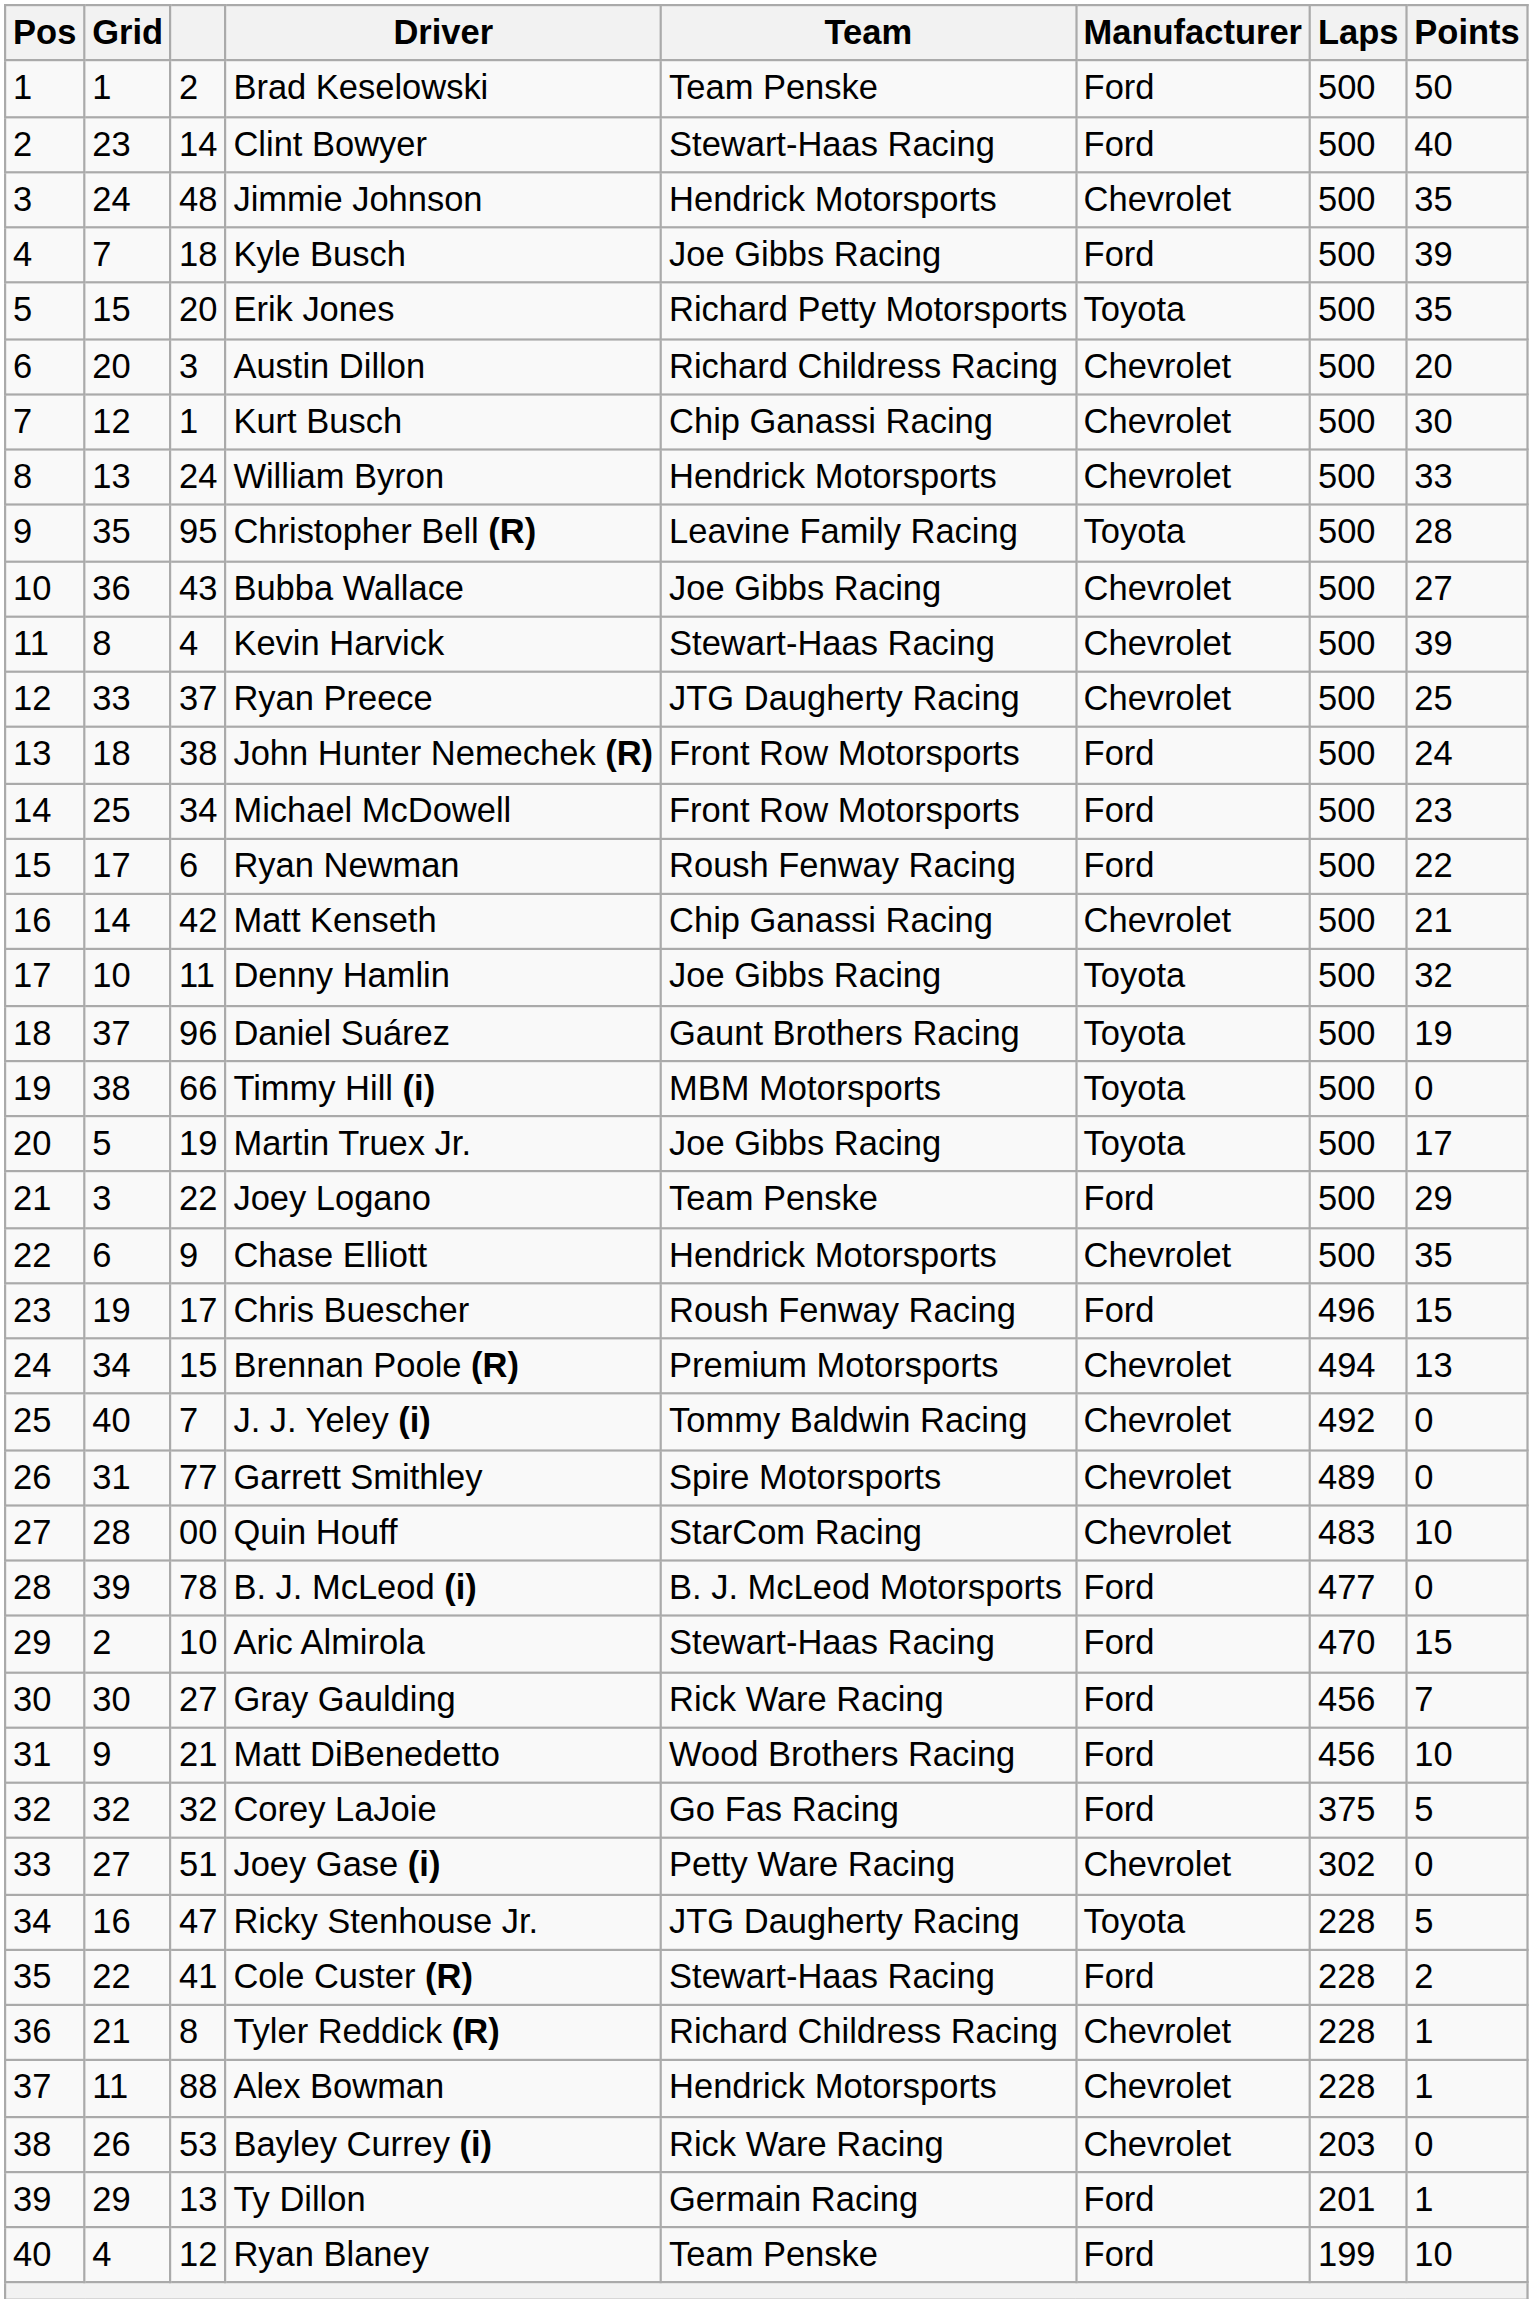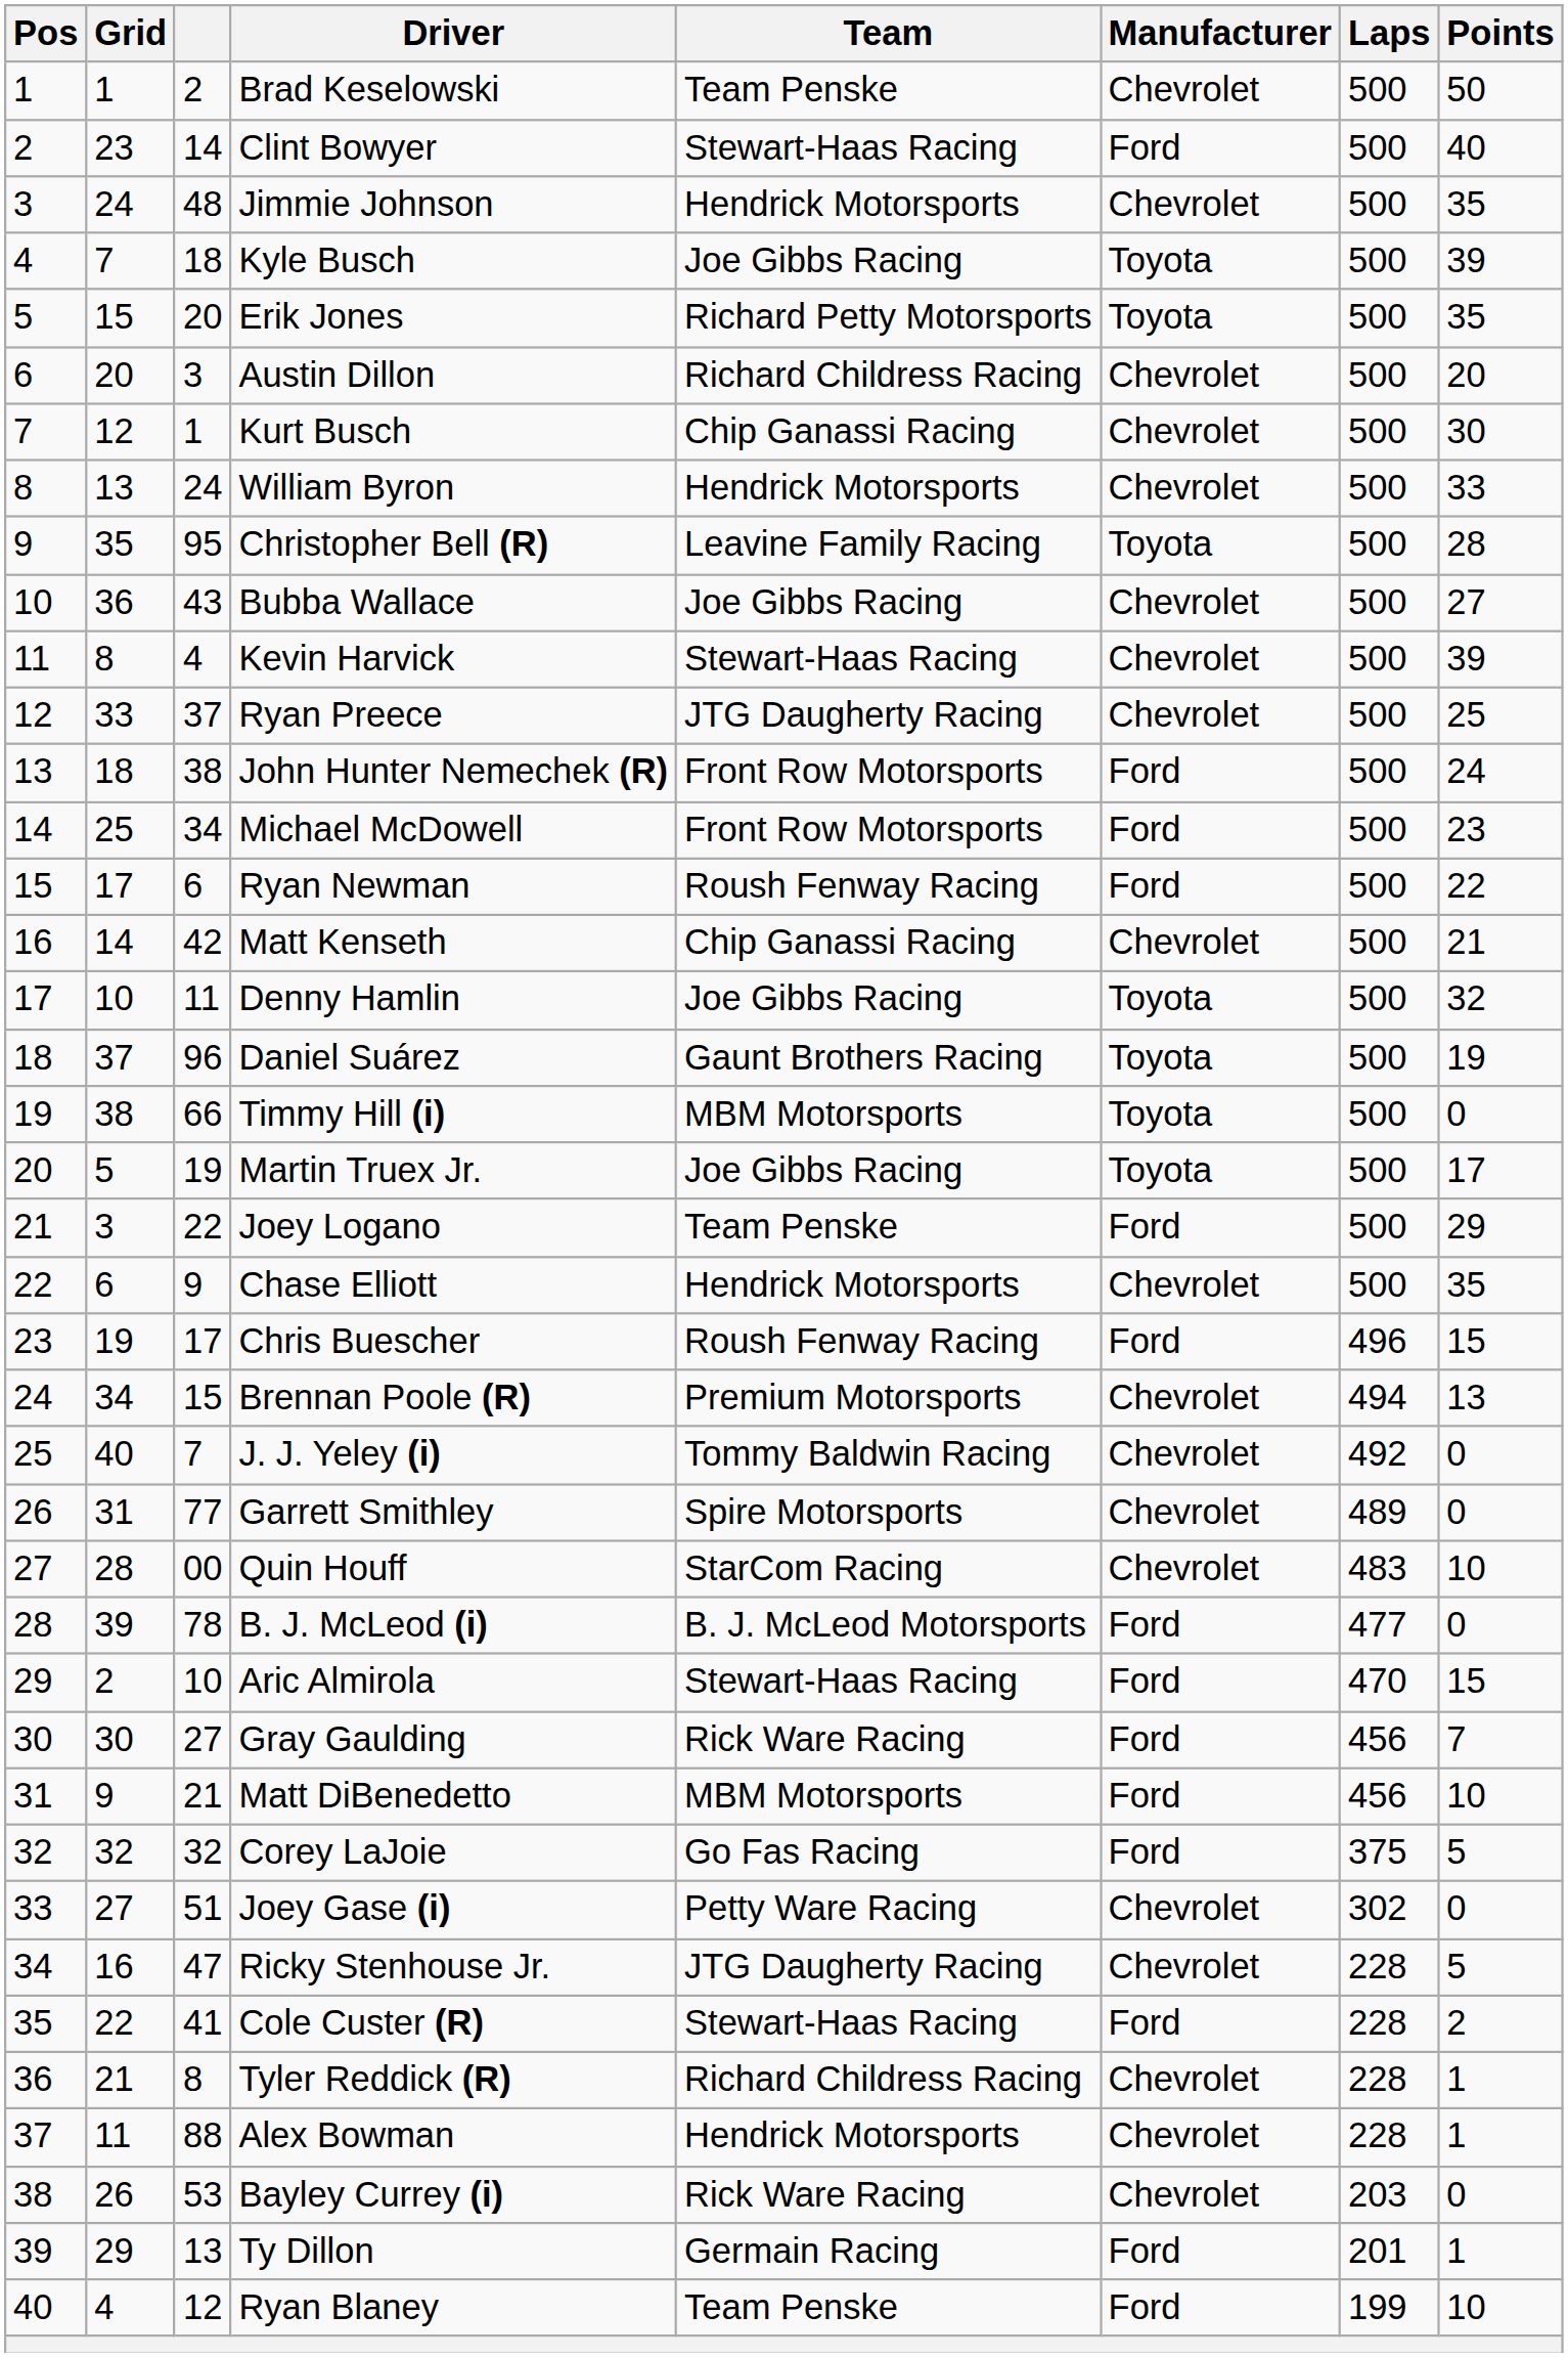Brad Keselowski | Manufacturer: Ford -> Chevrolet
Kyle Busch | Manufacturer: Ford -> Toyota
Matt DiBenedetto | Team: Wood Brothers Racing -> MBM Motorsports
Ricky Stenhouse Jr. | Manufacturer: Toyota -> Chevrolet
